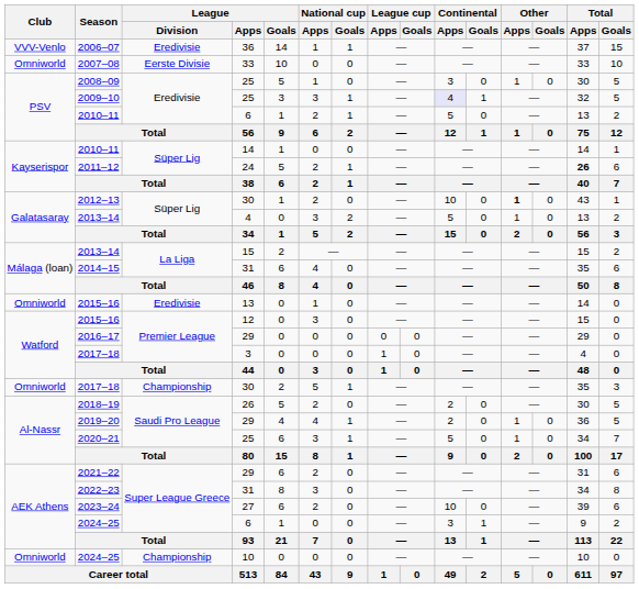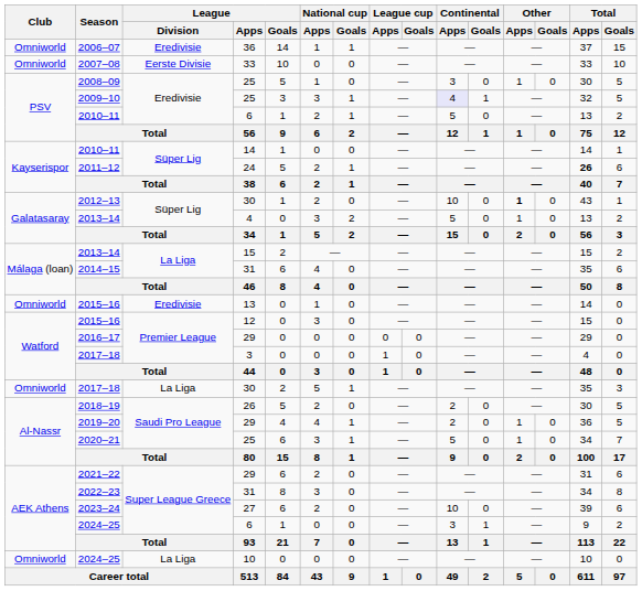2006–07 | Club: VVV-Venlo -> Omniworld
2017–18 / 30 | League / Division: Championship -> La Liga
2024–25 / 10 | League / Division: Championship -> La Liga
